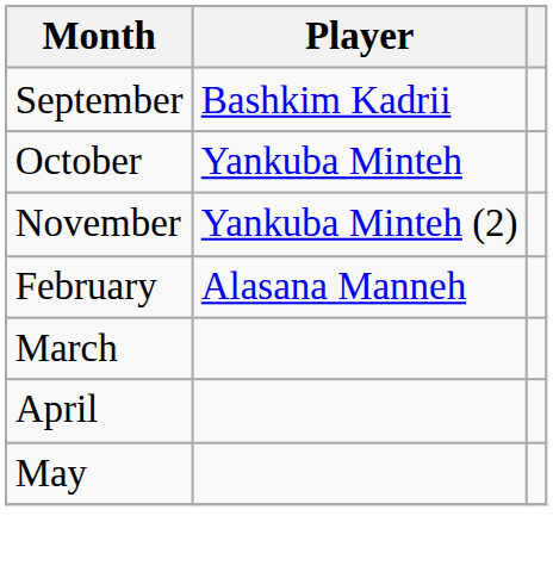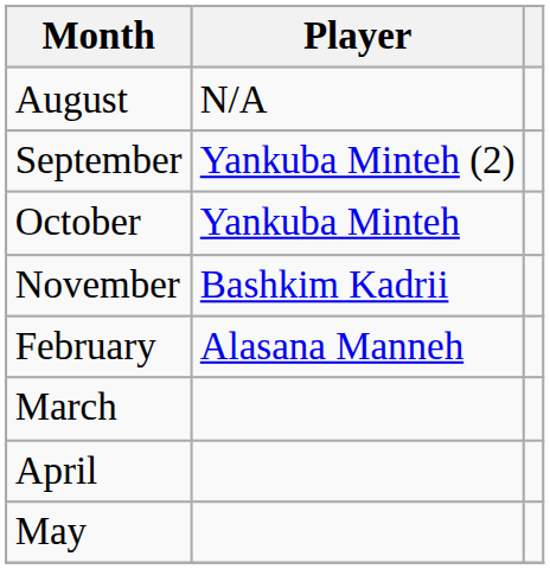+ row: August | N/A
September | Player: Bashkim Kadrii -> Yankuba Minteh (2)
November | Player: Yankuba Minteh (2) -> Bashkim Kadrii
